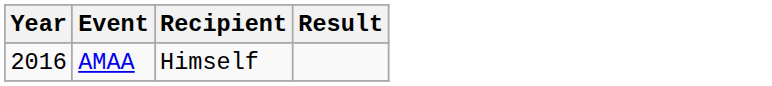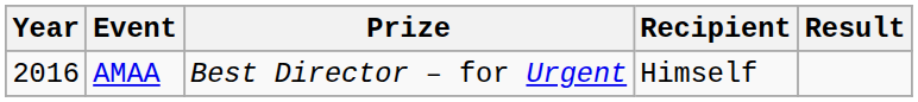+ column: Prize | Best Director – for Urgent
